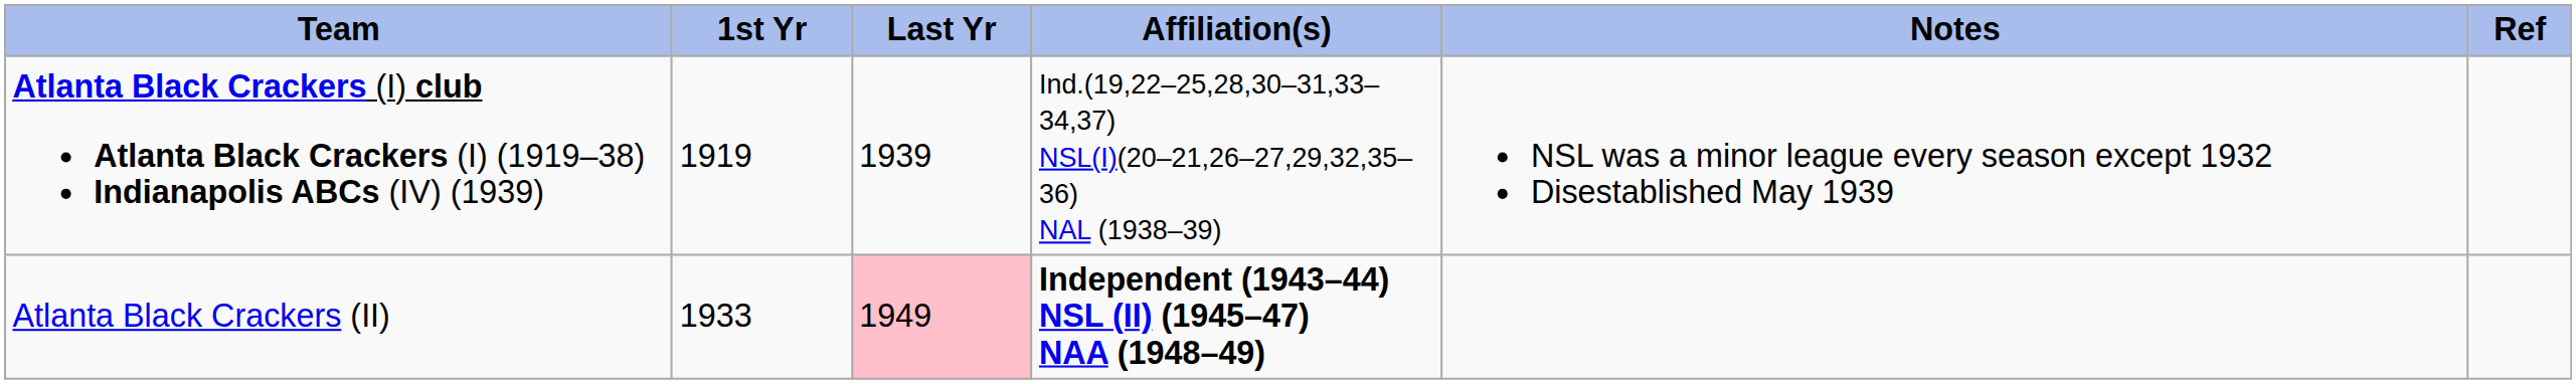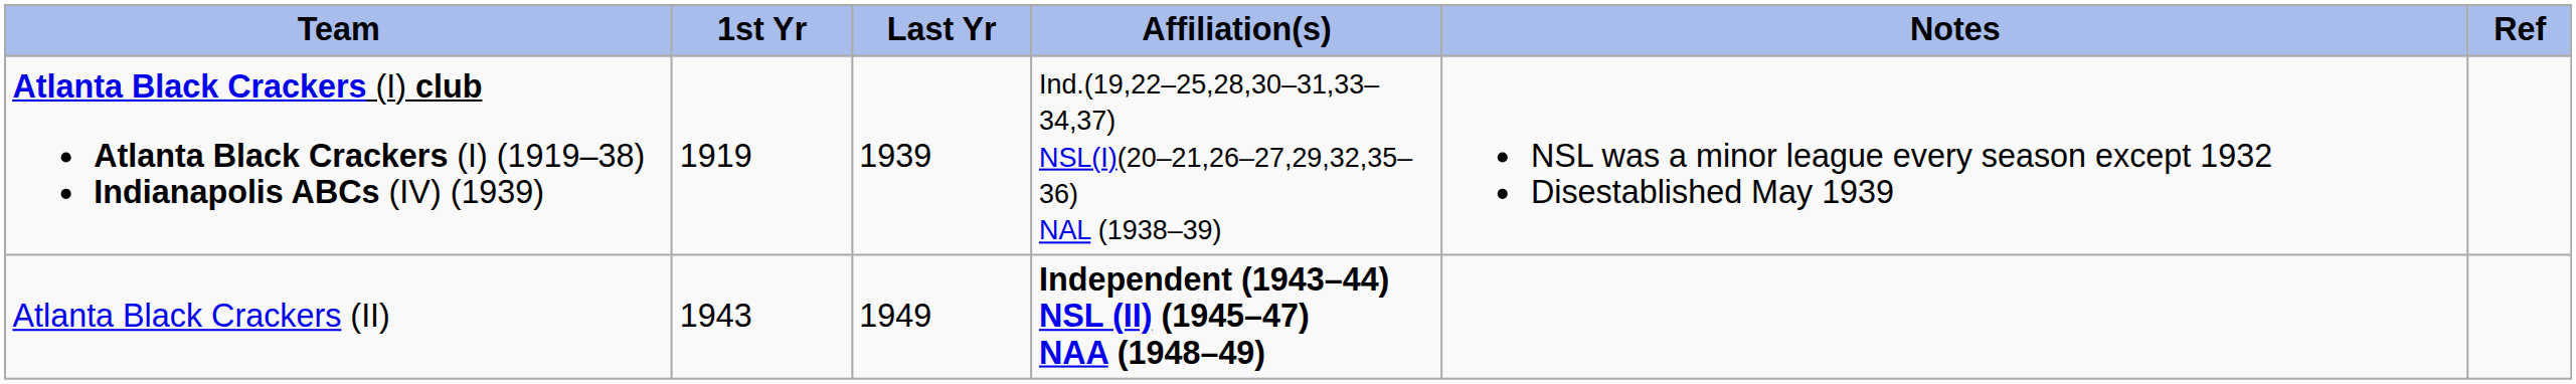Atlanta Black Crackers (II) | 1st Yr: 1933 -> 1943
Atlanta Black Crackers (II) | Last Yr: pink background -> no background
